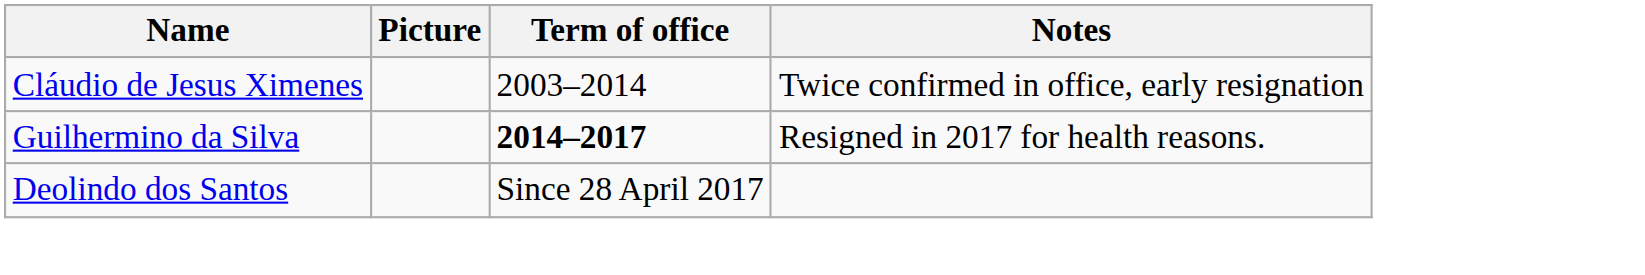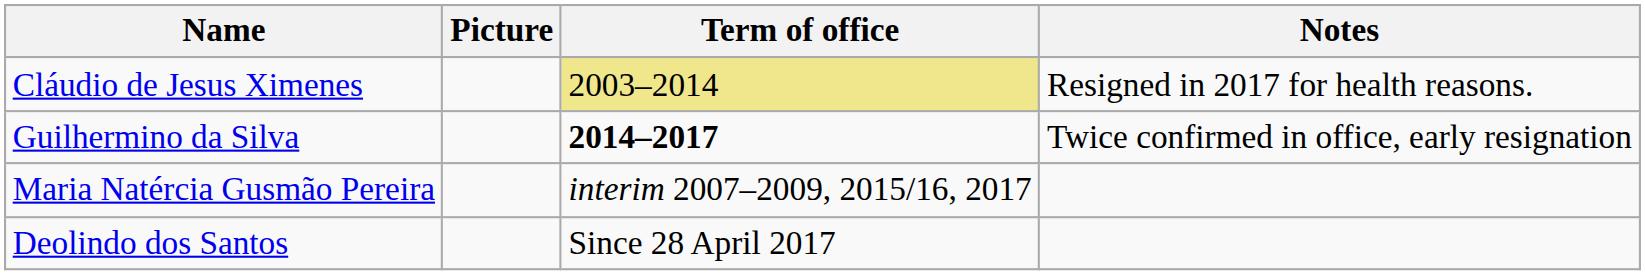Cláudio de Jesus Ximenes | Term of office: no background -> khaki background
Cláudio de Jesus Ximenes | Notes: Twice confirmed in office, early resignation -> Resigned in 2017 for health reasons.
Guilhermino da Silva | Notes: Resigned in 2017 for health reasons. -> Twice confirmed in office, early resignation
+ row: Maria Natércia Gusmão Pereira | interim 2007–2009, 2015/16, 2017
